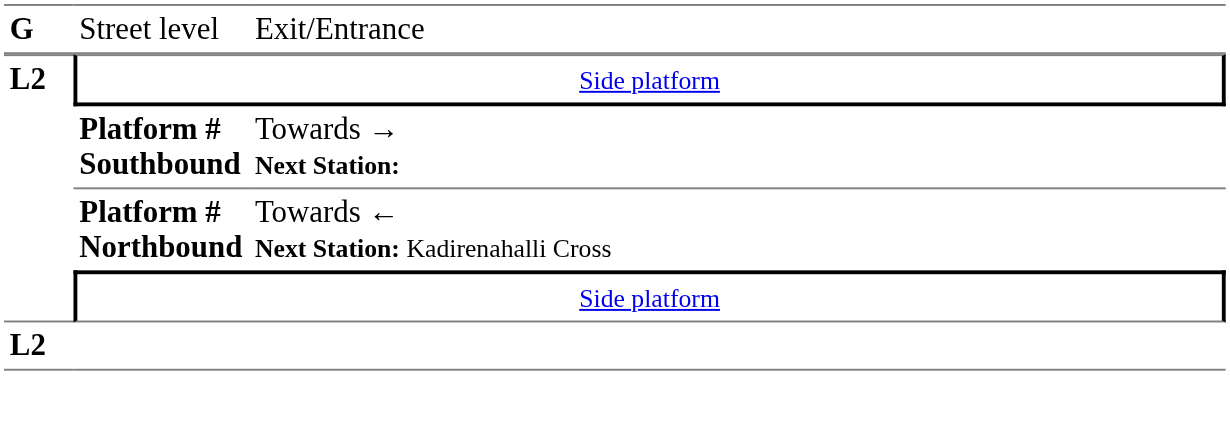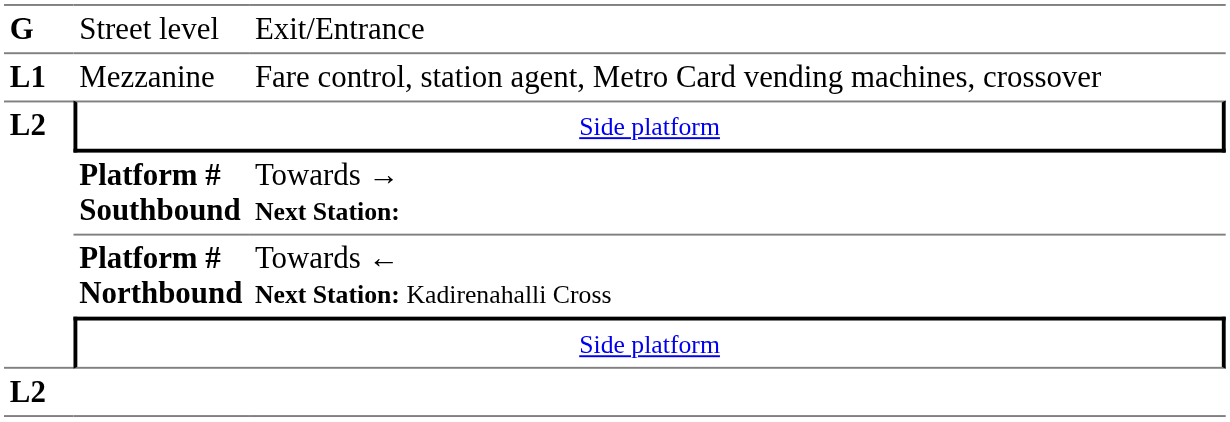+ row: L1 | Mezzanine | Fare control, station agent, Metro Card vending machines, crossover
